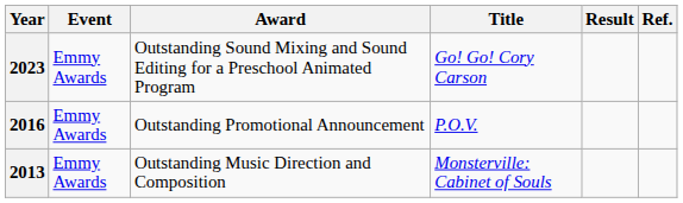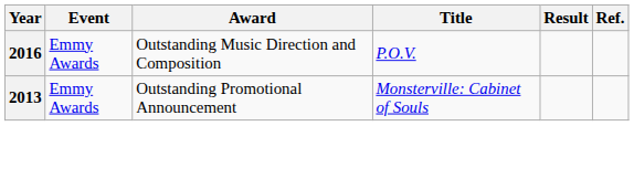- row: 2023 | Emmy Awards | Outstanding Sound Mixing and Sound Editing for a Preschool Animated Program | Go! Go! Cory Carson
2016 | Award: Outstanding Promotional Announcement -> Outstanding Music Direction and Composition
2013 | Award: Outstanding Music Direction and Composition -> Outstanding Promotional Announcement
